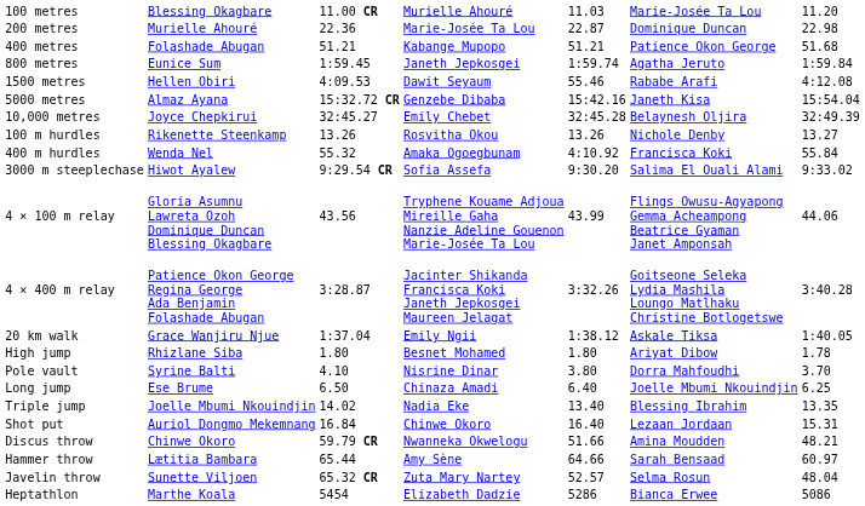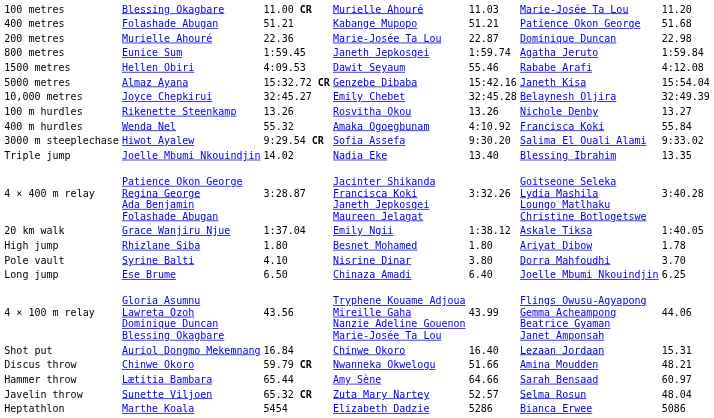rows swapped: 200 metres <-> 400 metres
rows swapped: 4 × 100 m relay <-> Triple jump
